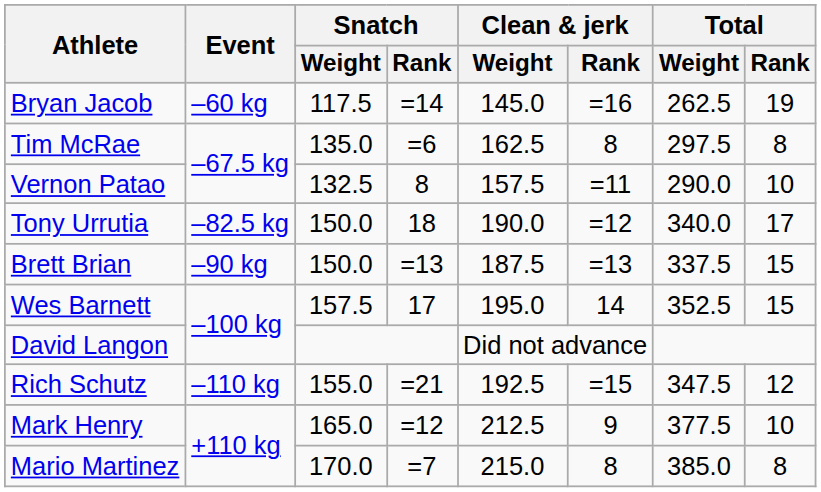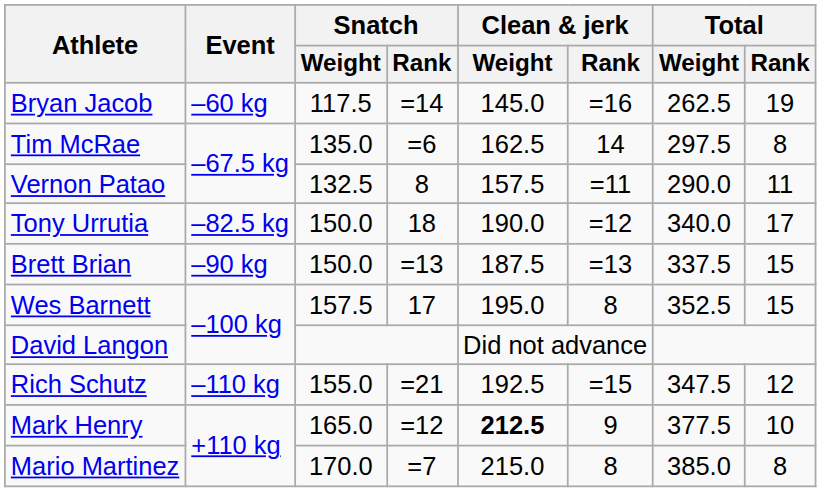Tim McRae | Clean & jerk / Rank: 8 -> 14
Vernon Patao | Total / Rank: 10 -> 11
Wes Barnett | Clean & jerk / Rank: 14 -> 8
Mark Henry | Clean & jerk / Weight: normal -> bold
